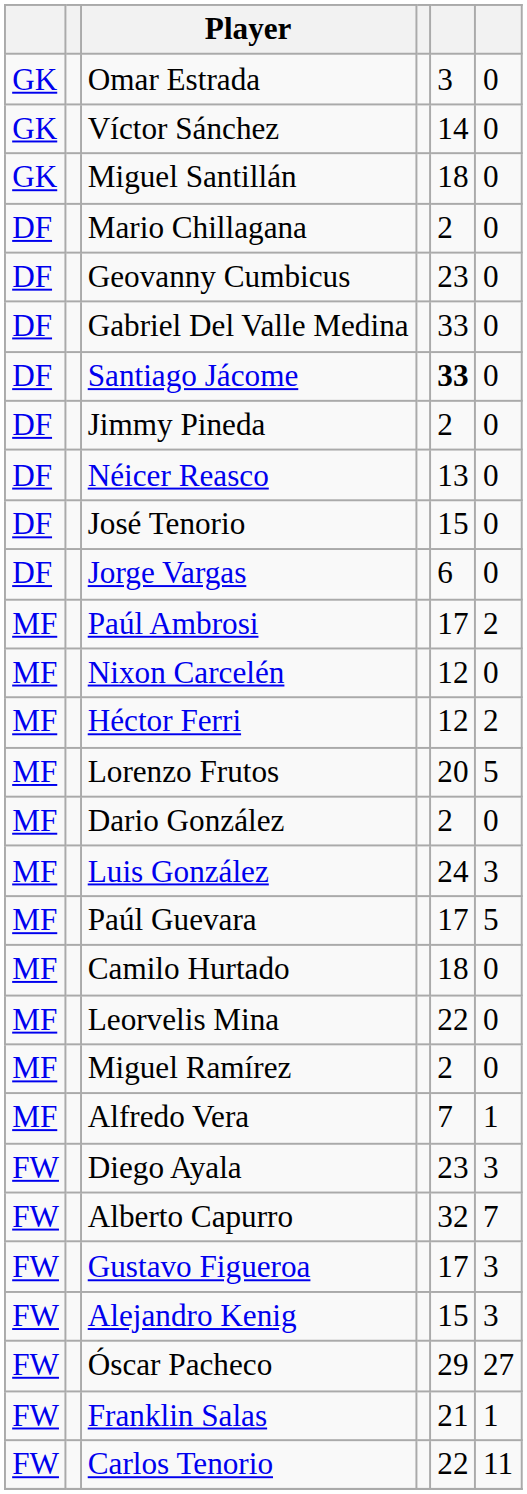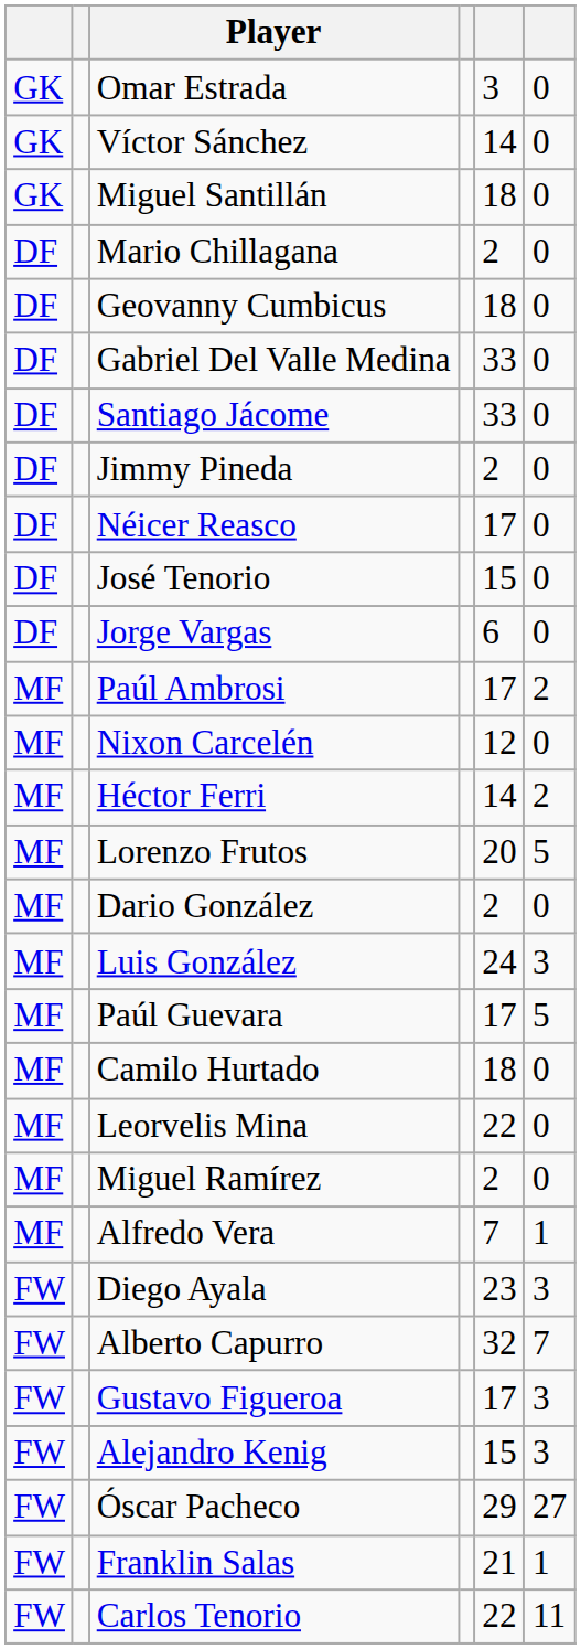Geovanny Cumbicus | column 5: 23 -> 18
Santiago Jácome | column 5: bold -> normal
Néicer Reasco | column 5: 13 -> 17
Héctor Ferri | column 5: 12 -> 14
